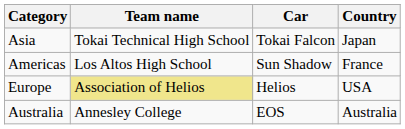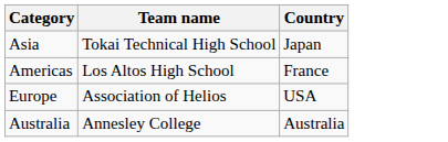- column: Car | Tokai Falcon | Sun Shadow | Helios | EOS
Europe | Team name: khaki background -> no background
